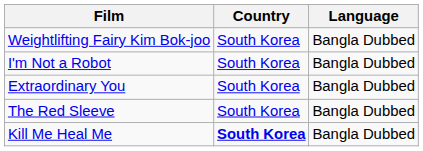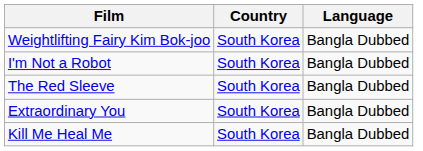rows swapped: The Red Sleeve <-> Extraordinary You
Kill Me Heal Me | Country: bold -> normal
